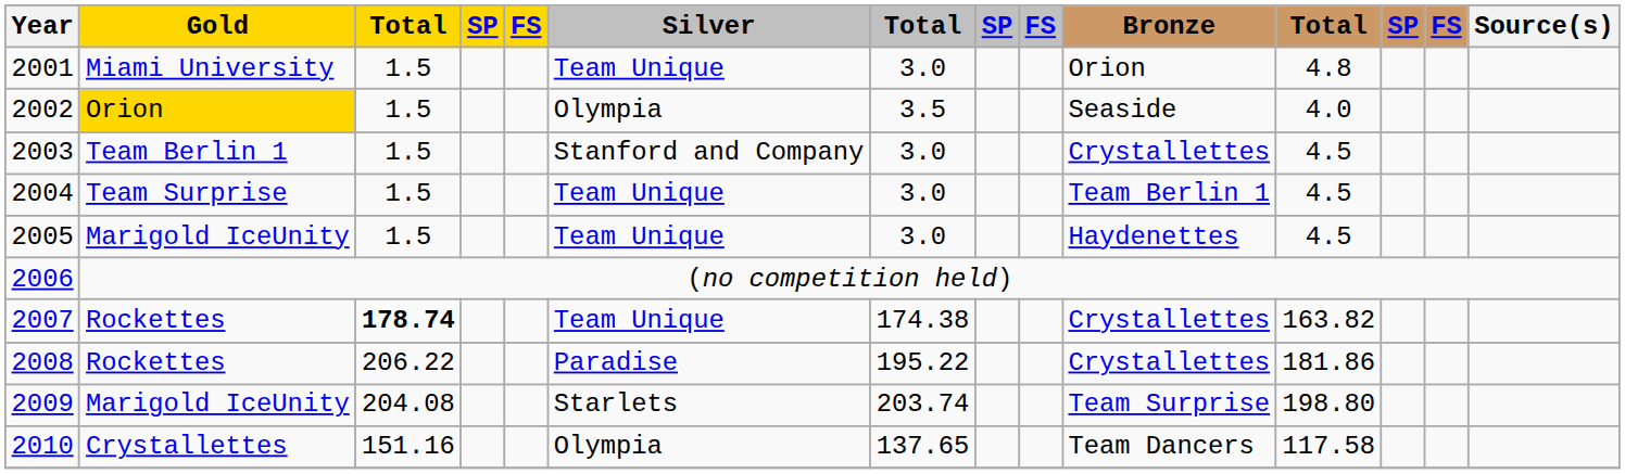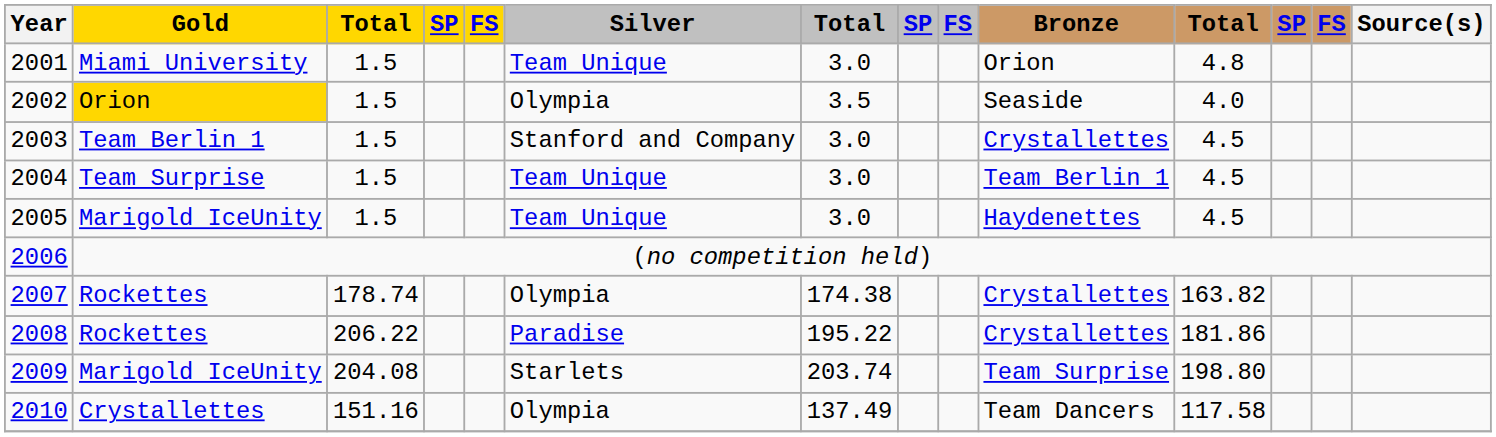2007 | column 3: bold -> normal
2007 | Silver: Team Unique -> Olympia
2010 | column 7: 137.65 -> 137.49
